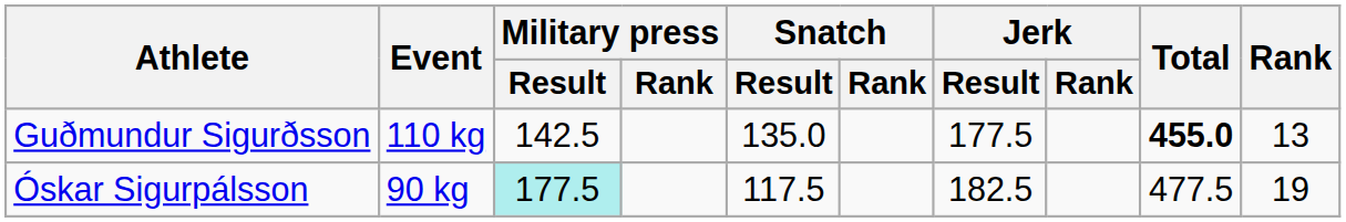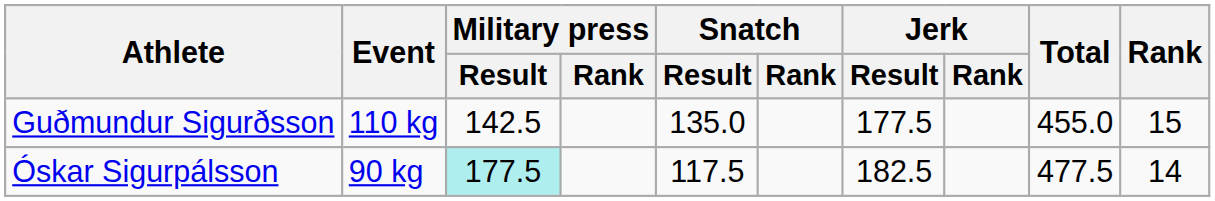Guðmundur Sigurðsson | Total: bold -> normal
Guðmundur Sigurðsson | Rank: 13 -> 15
Óskar Sigurpálsson | Rank: 19 -> 14
